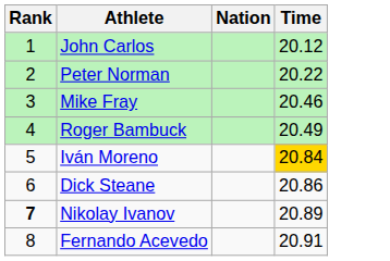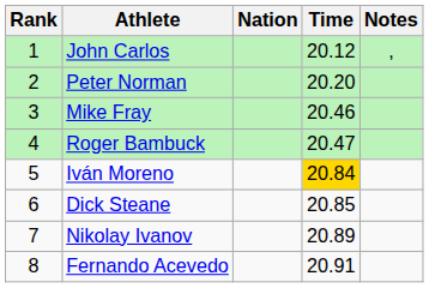+ column: Notes | ,
Peter Norman | Time: 20.22 -> 20.20
Roger Bambuck | Time: 20.49 -> 20.47
Dick Steane | Time: 20.86 -> 20.85
Nikolay Ivanov | Rank: bold -> normal
